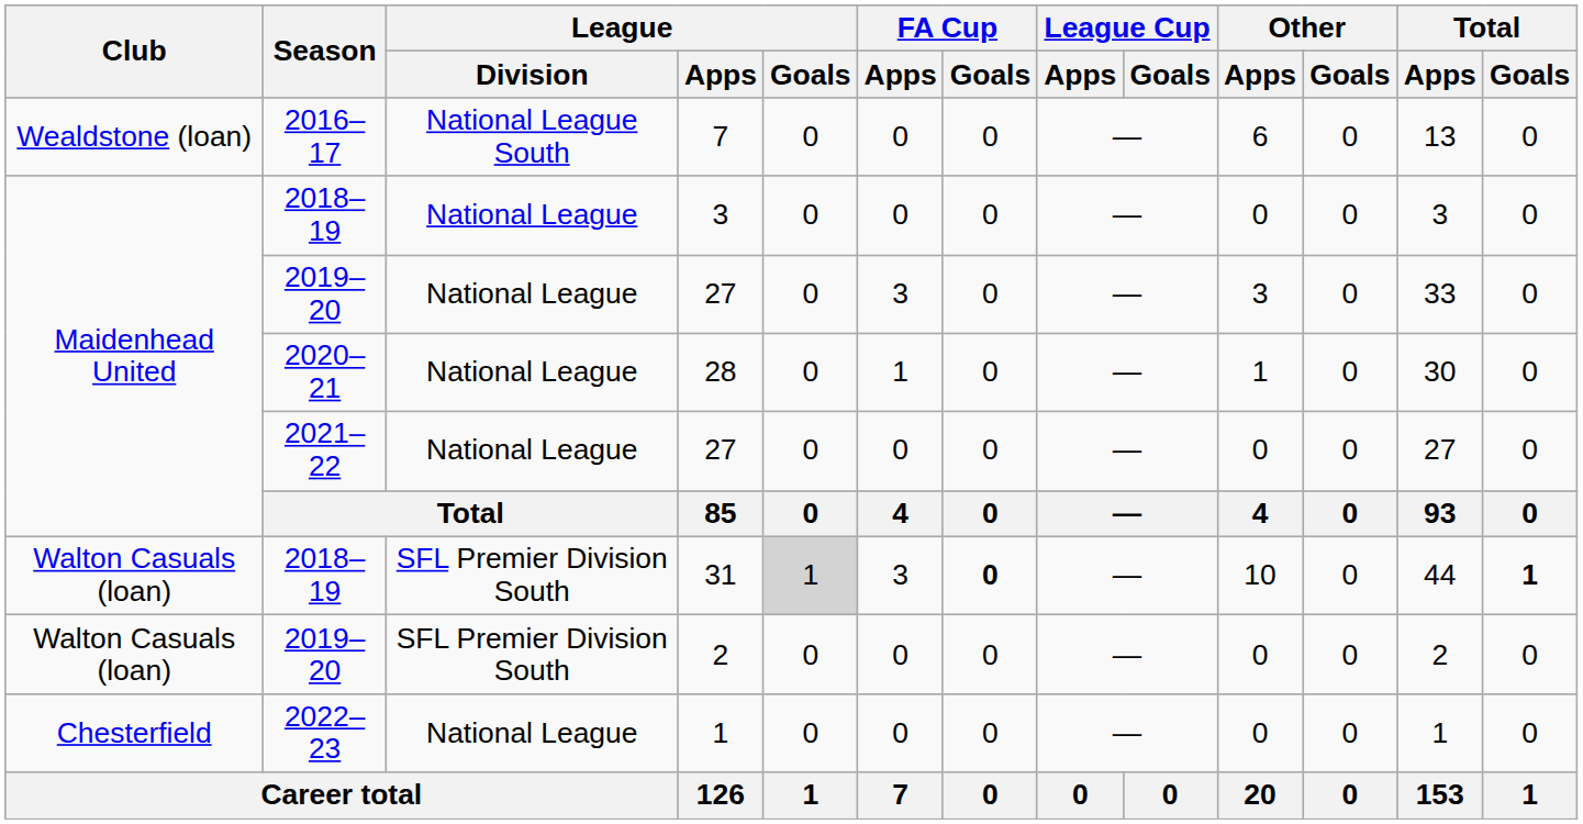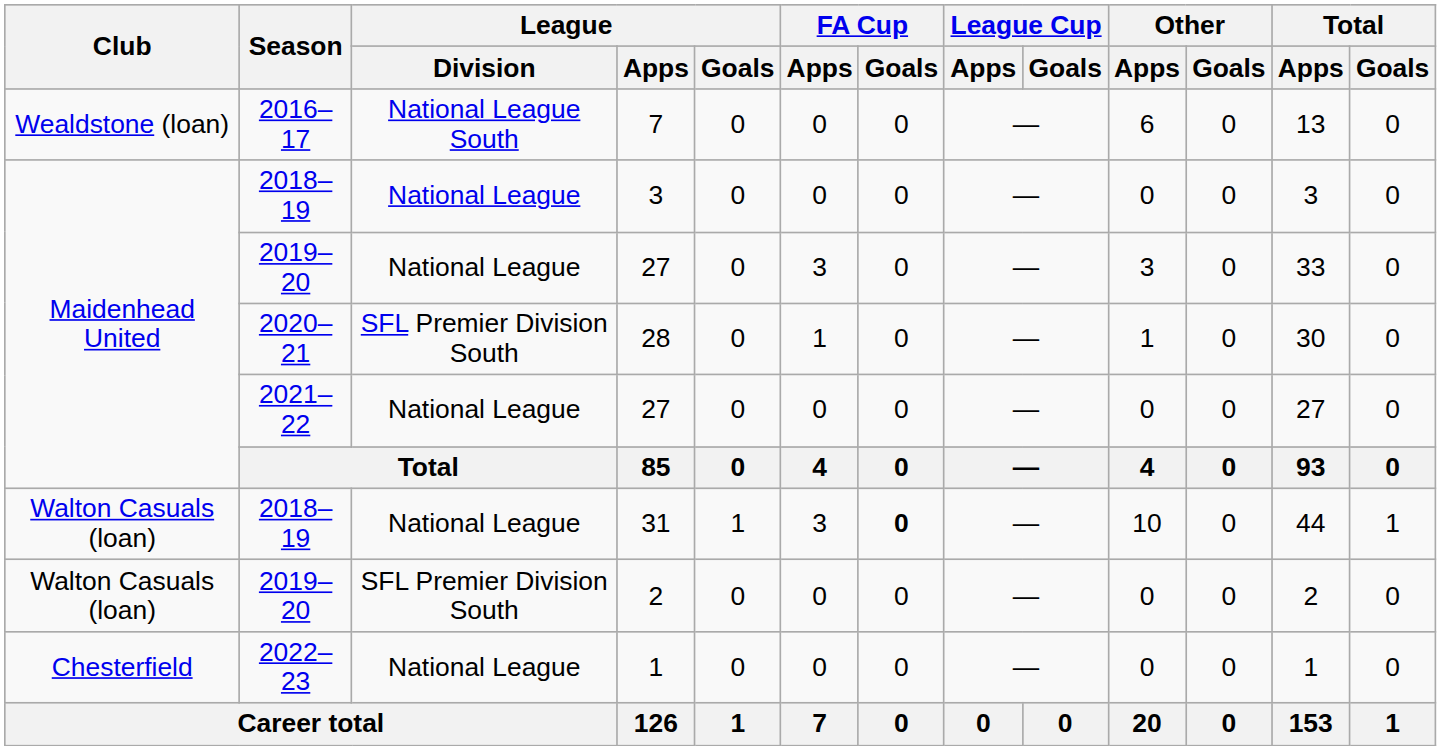28 | League / Division: National League -> SFL Premier Division South
31 | League / Division: SFL Premier Division South -> National League
31 | League / Goals: lightgrey background -> no background
31 | Total / Goals: bold -> normal
